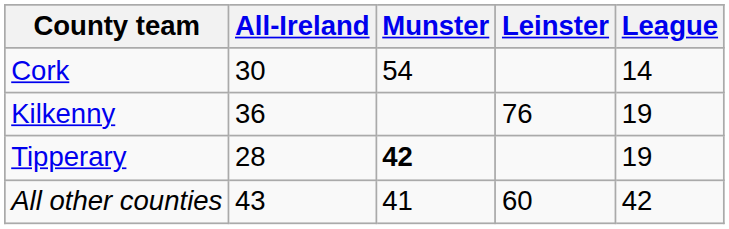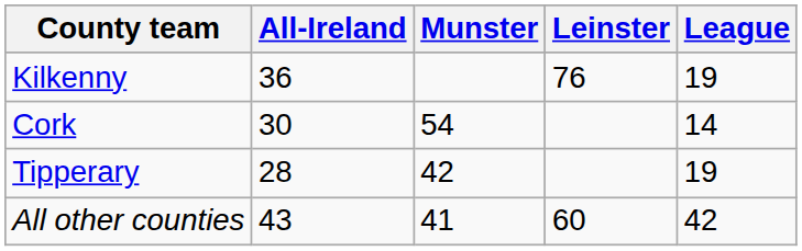rows swapped: Kilkenny <-> Cork
Tipperary | Munster: bold -> normal
